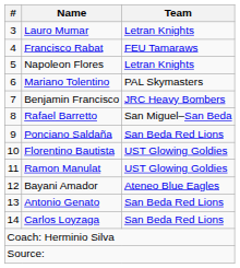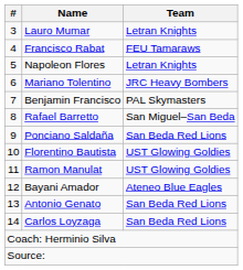Mariano Tolentino | Team: PAL Skymasters -> JRC Heavy Bombers
Benjamin Francisco | Team: JRC Heavy Bombers -> PAL Skymasters
